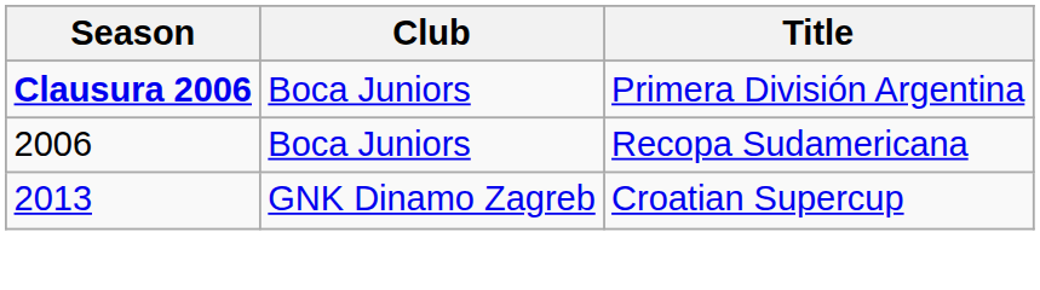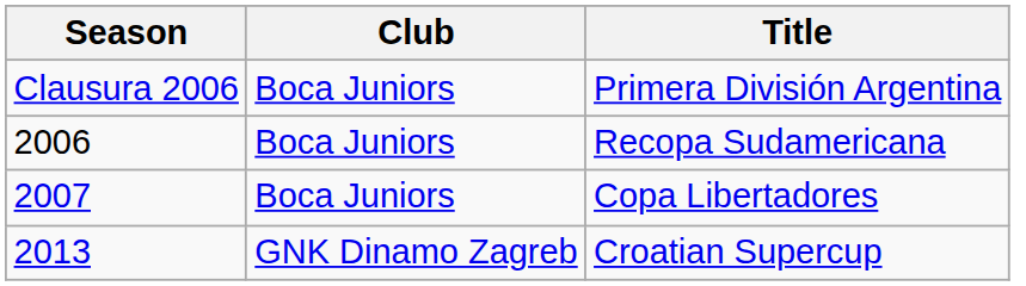Primera División Argentina | Season: bold -> normal
+ row: 2007 | Boca Juniors | Copa Libertadores
